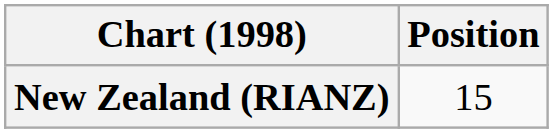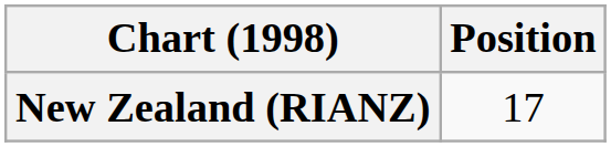New Zealand (RIANZ) | Position: 15 -> 17
